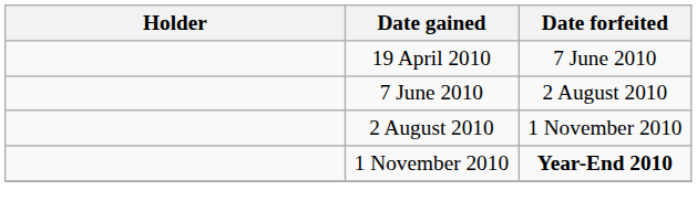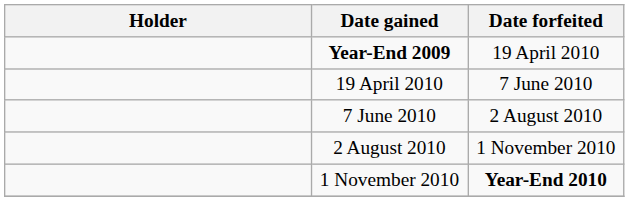+ row: Year-End 2009 | 19 April 2010
